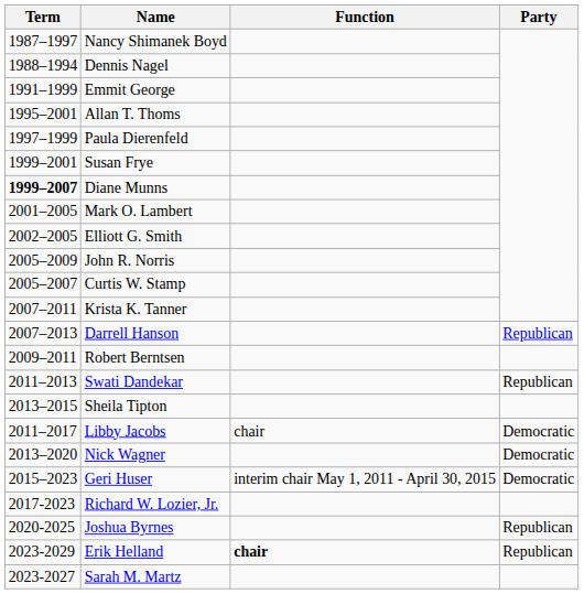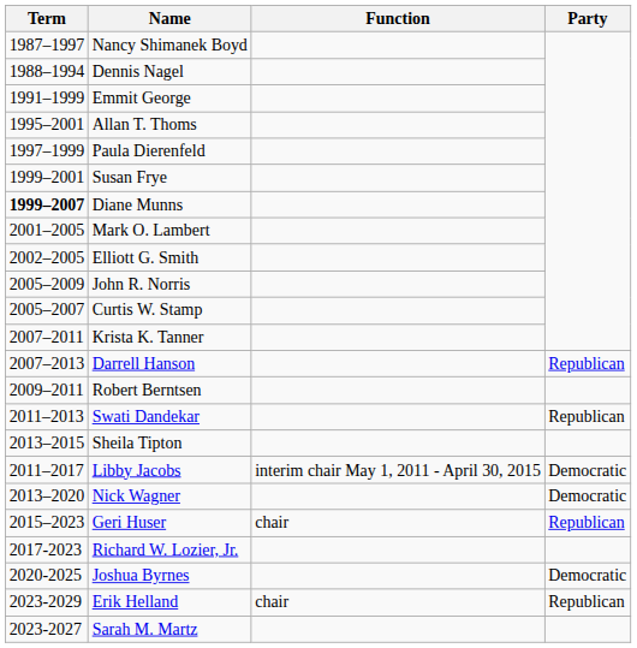Libby Jacobs | Function: chair -> interim chair May 1, 2011 - April 30, 2015
Geri Huser | Function: interim chair May 1, 2011 - April 30, 2015 -> chair
Geri Huser | Party: Democratic -> Republican
Joshua Byrnes | Party: Republican -> Democratic
Erik Helland | Function: bold -> normal
